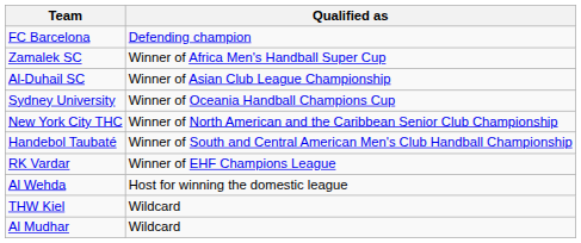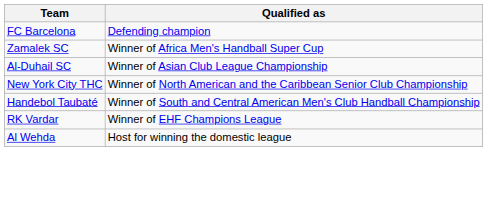- row: Sydney University | Winner of Oceania Handball Champions Cup
- row: THW Kiel | Wildcard
- row: Al Mudhar | Wildcard
